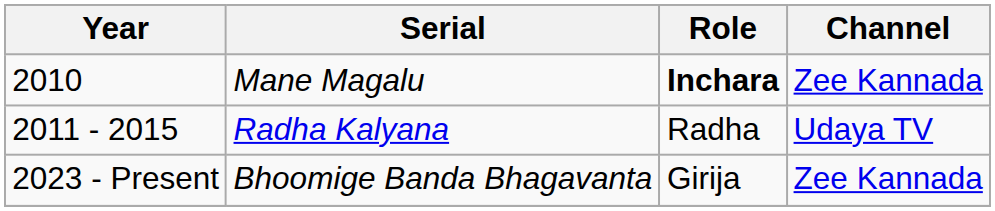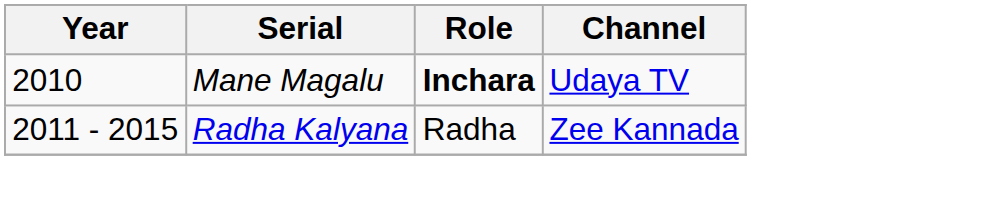Mane Magalu | Channel: Zee Kannada -> Udaya TV
Radha Kalyana | Channel: Udaya TV -> Zee Kannada
- row: 2023 - Present | Bhoomige Banda Bhagavanta | Girija | Zee Kannada
